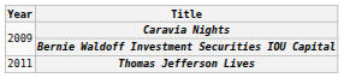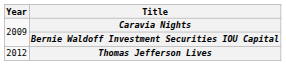Thomas Jefferson Lives | Year: 2011 -> 2012
